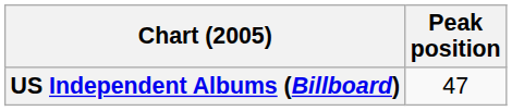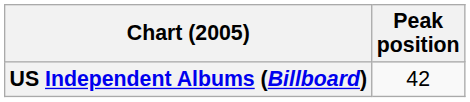US Independent Albums (Billboard) | Peak position: 47 -> 42
